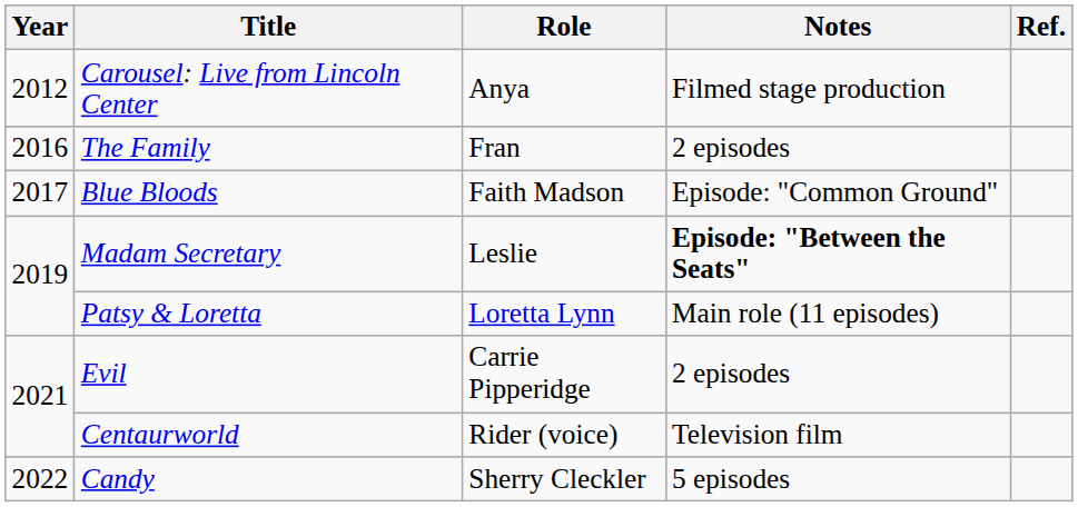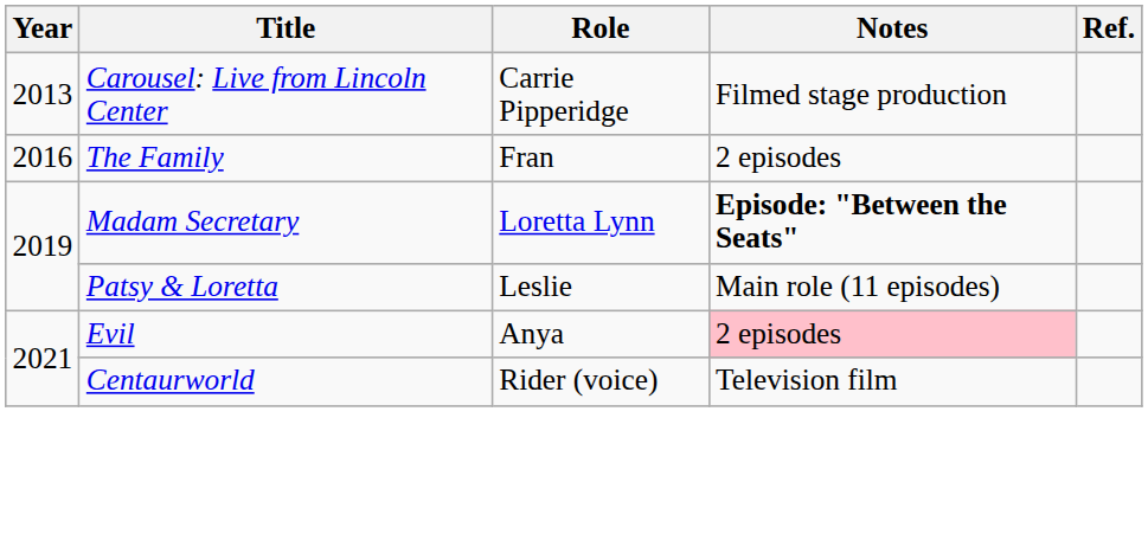Carousel: Live from Lincoln Center | Year: 2012 -> 2013
Carousel: Live from Lincoln Center | Role: Anya -> Carrie Pipperidge
- row: 2017 | Blue Bloods | Faith Madson | Episode: "Common Ground"
Madam Secretary | Role: Leslie -> Loretta Lynn
Patsy & Loretta | Role: Loretta Lynn -> Leslie
Evil | Role: Carrie Pipperidge -> Anya
Evil | Notes: no background -> pink background
- row: 2022 | Candy | Sherry Cleckler | 5 episodes
